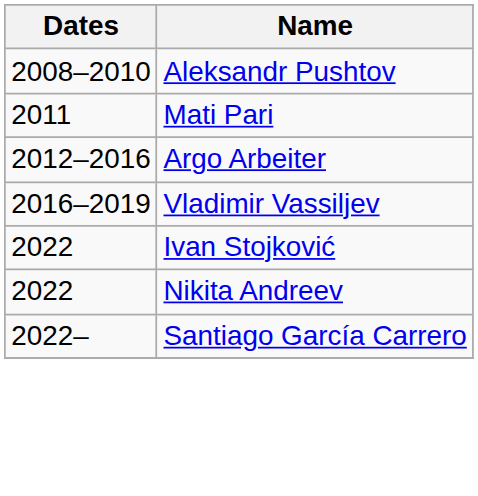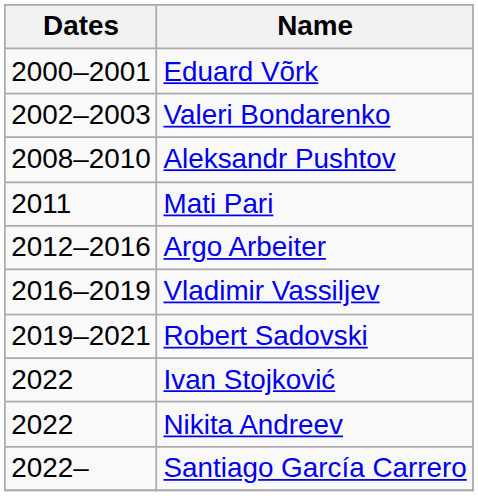+ row: 2000–2001 | Eduard Võrk
+ row: 2002–2003 | Valeri Bondarenko
+ row: 2019–2021 | Robert Sadovski
